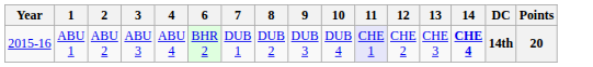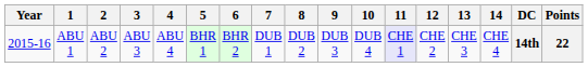+ column: 5 | BHR 1
ABU 1 | 14: bold -> normal
ABU 1 | Points: 20 -> 22
